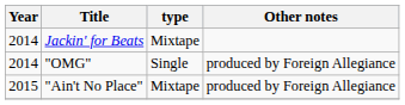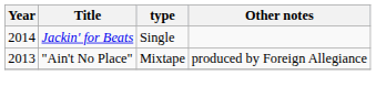Jackin' for Beats | type: Mixtape -> Single
- row: 2014 | "OMG" | Single | produced by Foreign Allegiance
"Ain't No Place" | Year: 2015 -> 2013
